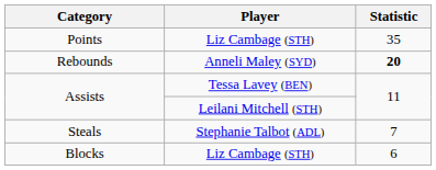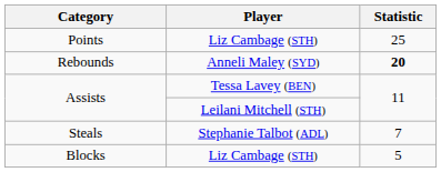Points | Statistic: 35 -> 25
Blocks | Statistic: 6 -> 5
